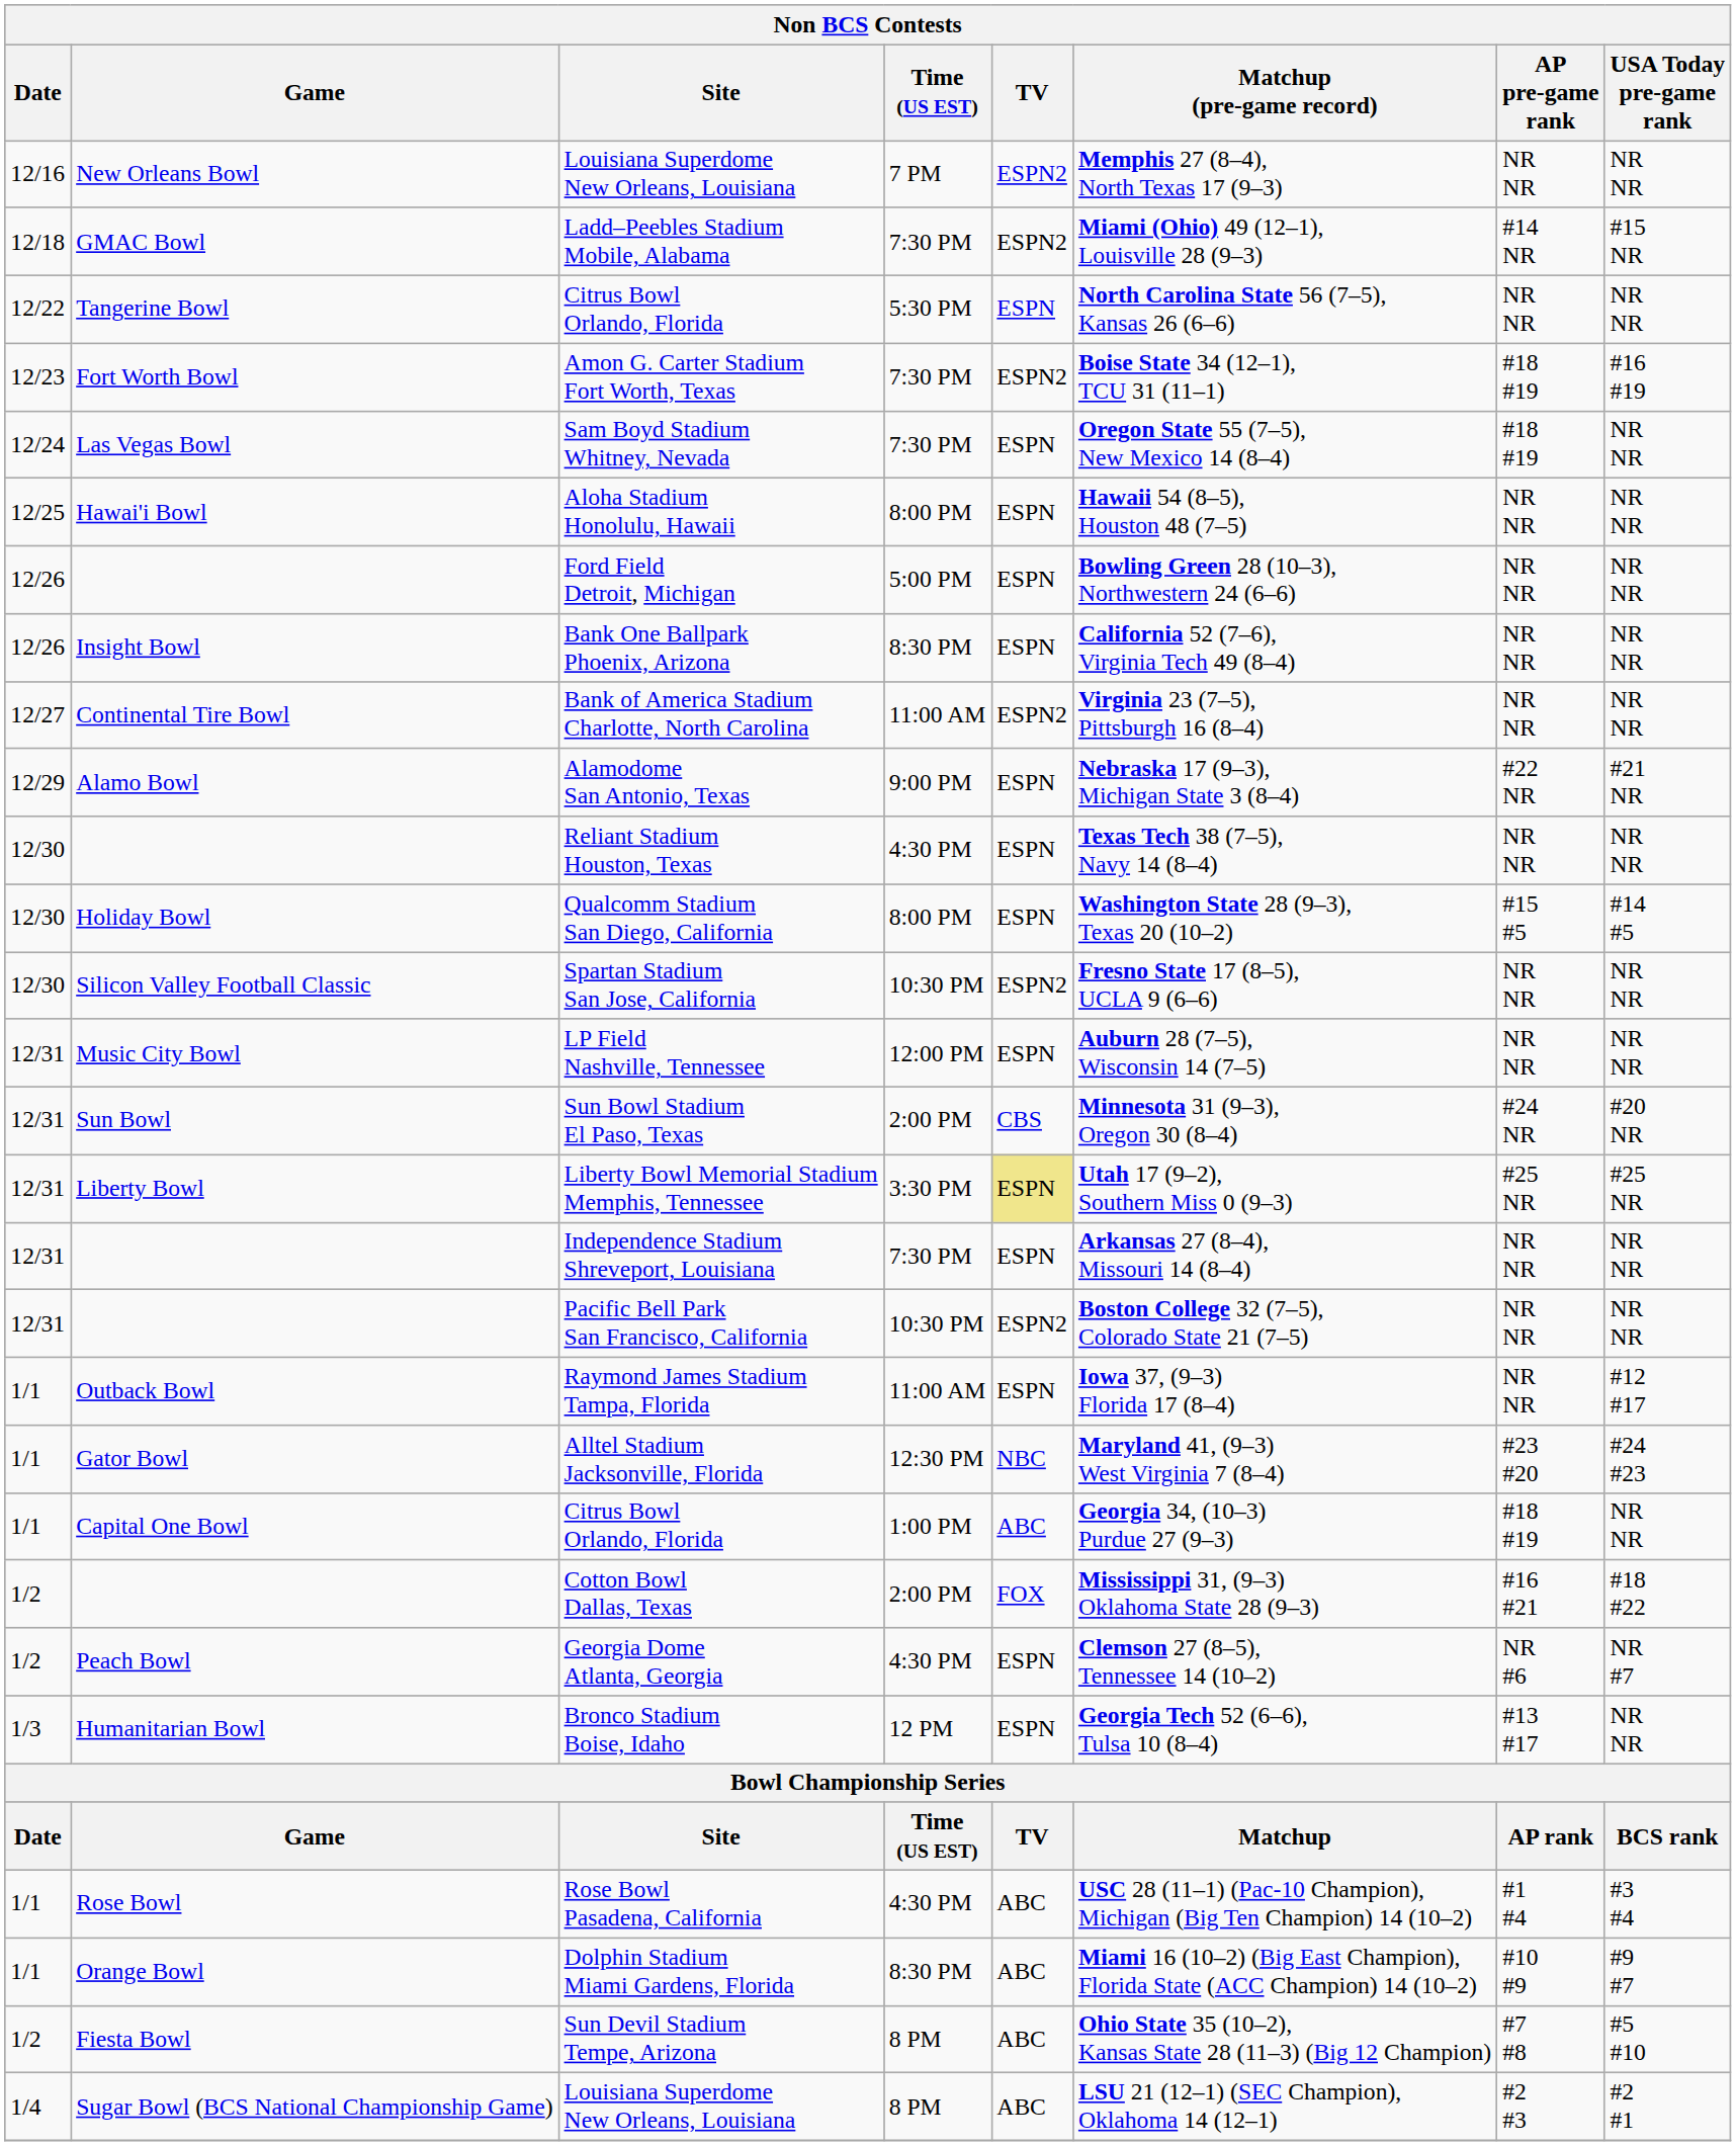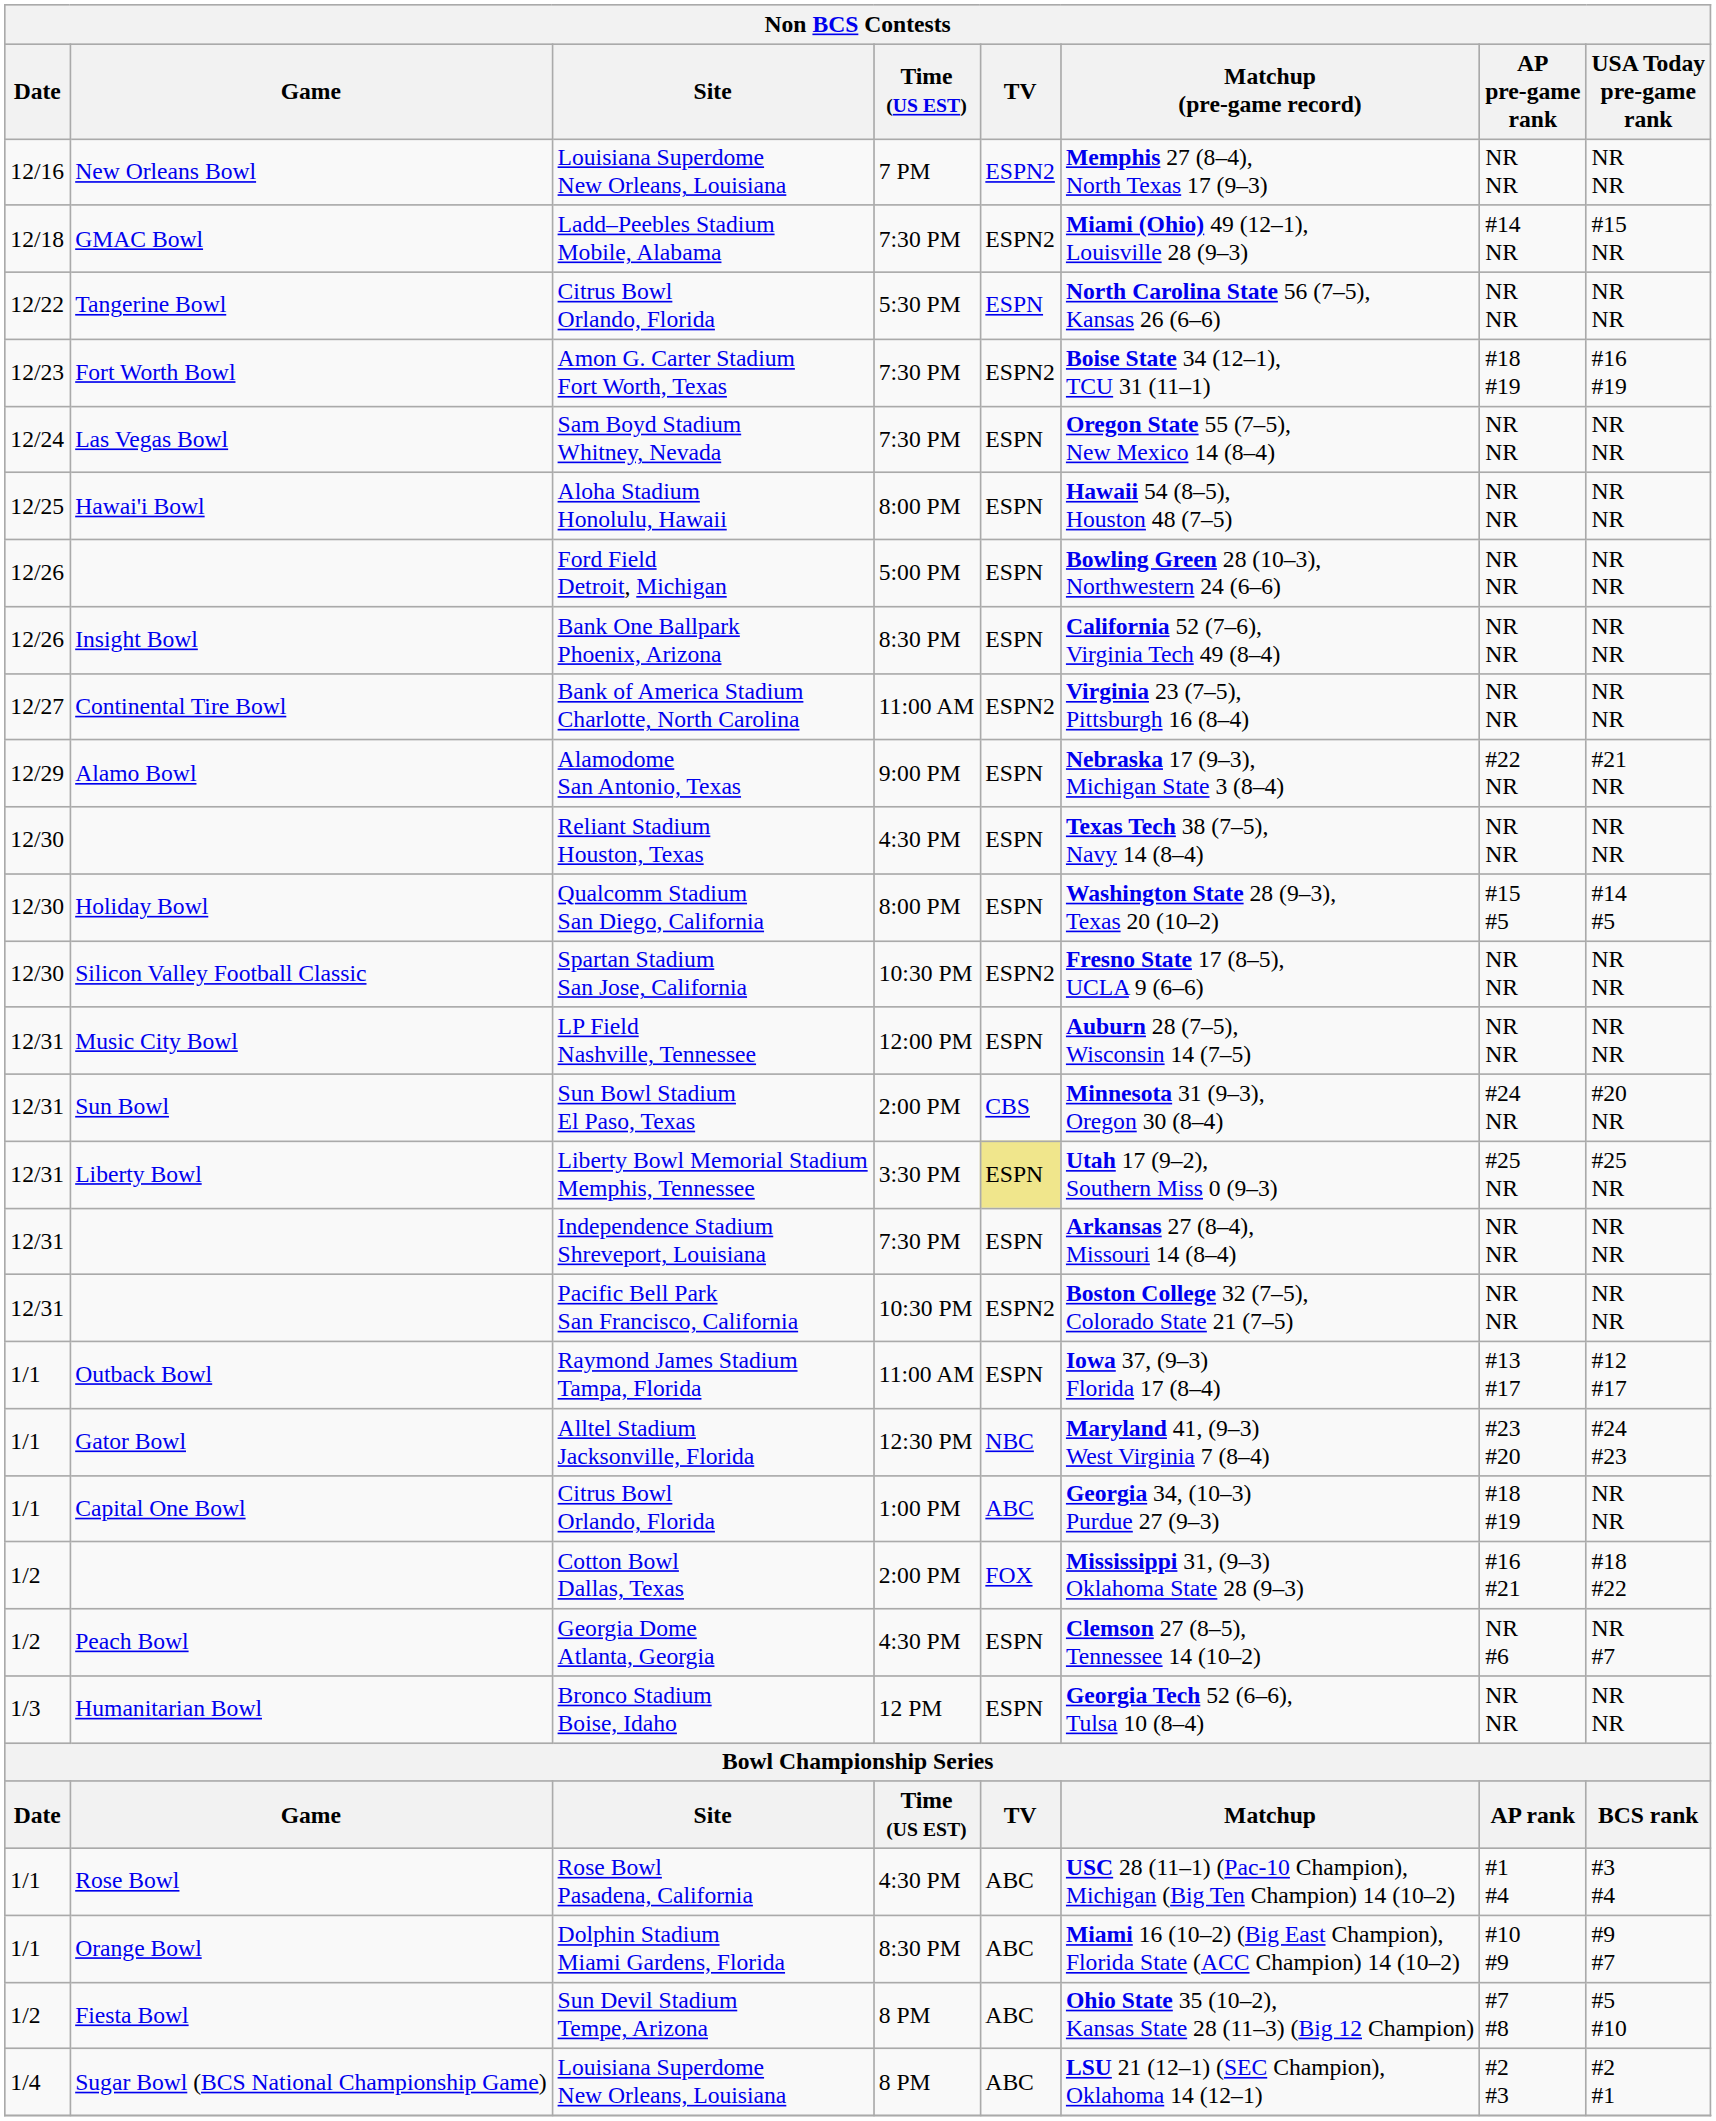Sam Boyd Stadium Whitney, Nevada | AP pre-game rank: #18 #19 -> NR NR
Raymond James Stadium Tampa, Florida | AP pre-game rank: NR NR -> #13 #17
Bronco Stadium Boise, Idaho | AP pre-game rank: #13 #17 -> NR NR
